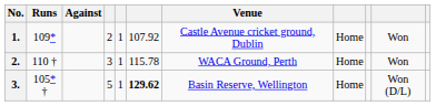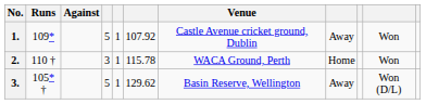1. | column 4: 2 -> 5
1. | column 8: Home -> Away
3. | column 6: bold -> normal
3. | column 8: Home -> Away
